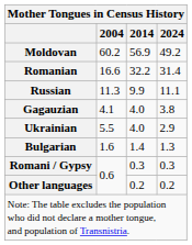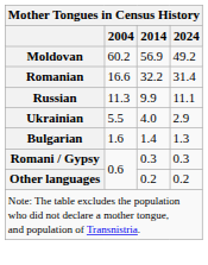- row: Gagauzian | 4.1 | 4.0 | 3.8
